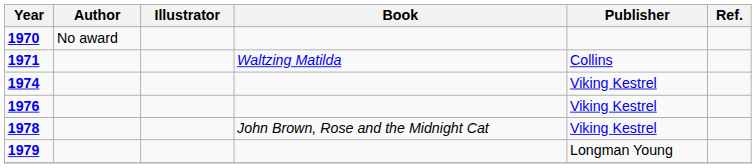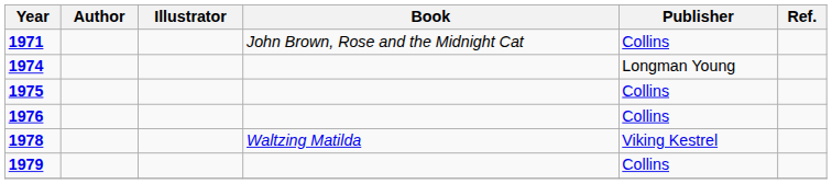- row: 1970 | No award
1971 | Book: Waltzing Matilda -> John Brown, Rose and the Midnight Cat
1974 | Publisher: Viking Kestrel -> Longman Young
+ row: 1975 | Collins
1976 | Publisher: Viking Kestrel -> Collins
1978 | Book: John Brown, Rose and the Midnight Cat -> Waltzing Matilda
1979 | Publisher: Longman Young -> Collins
